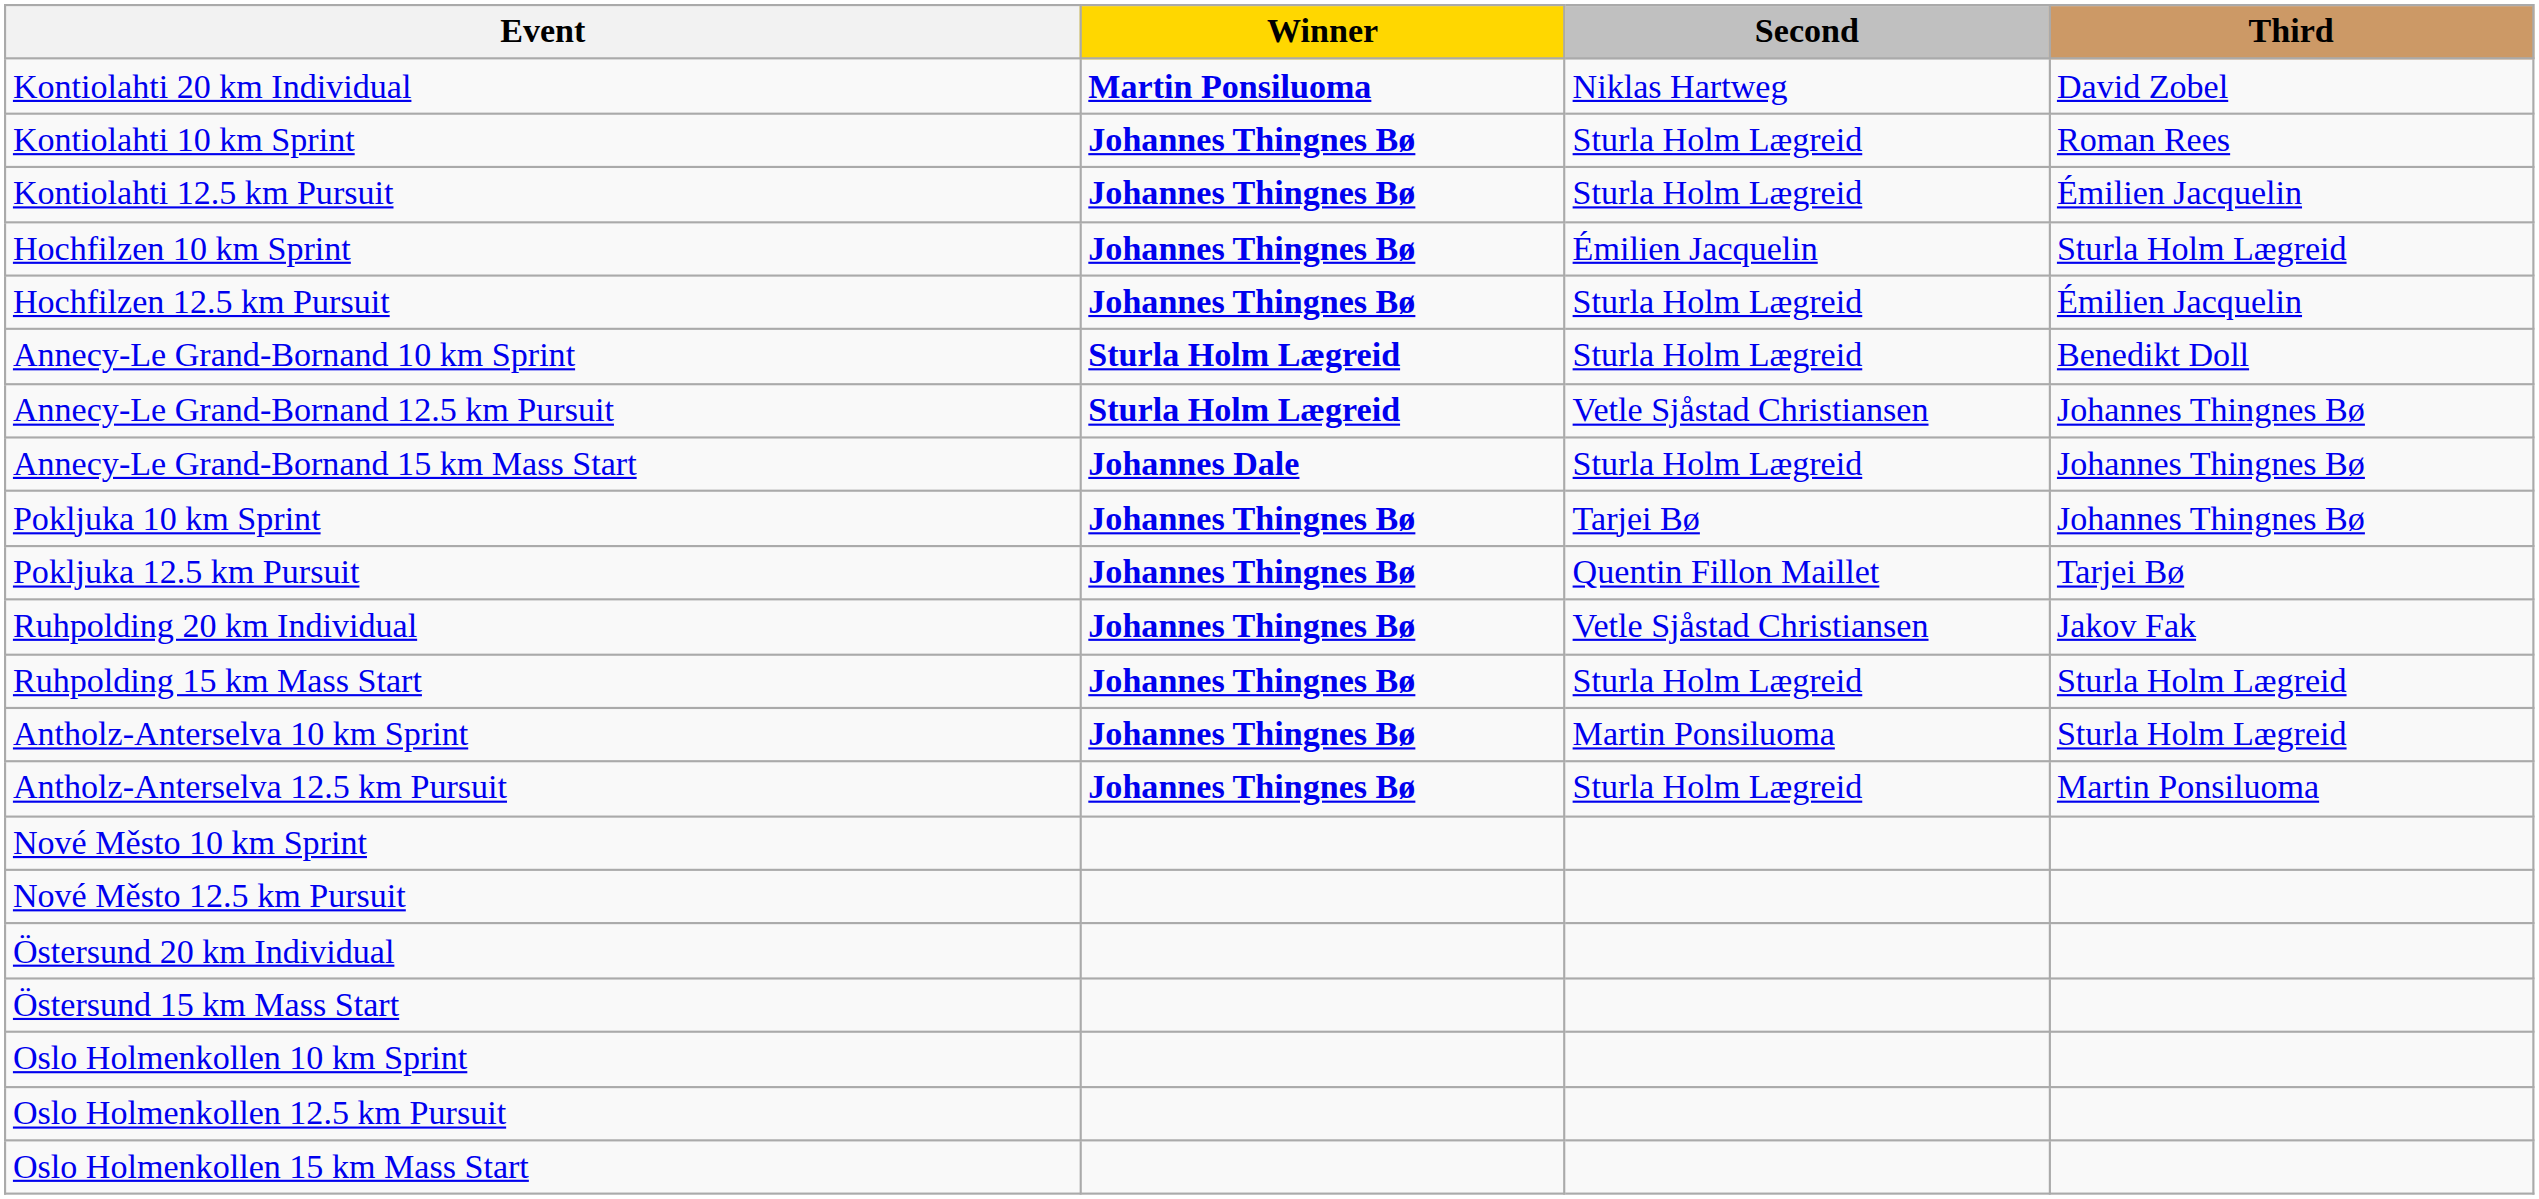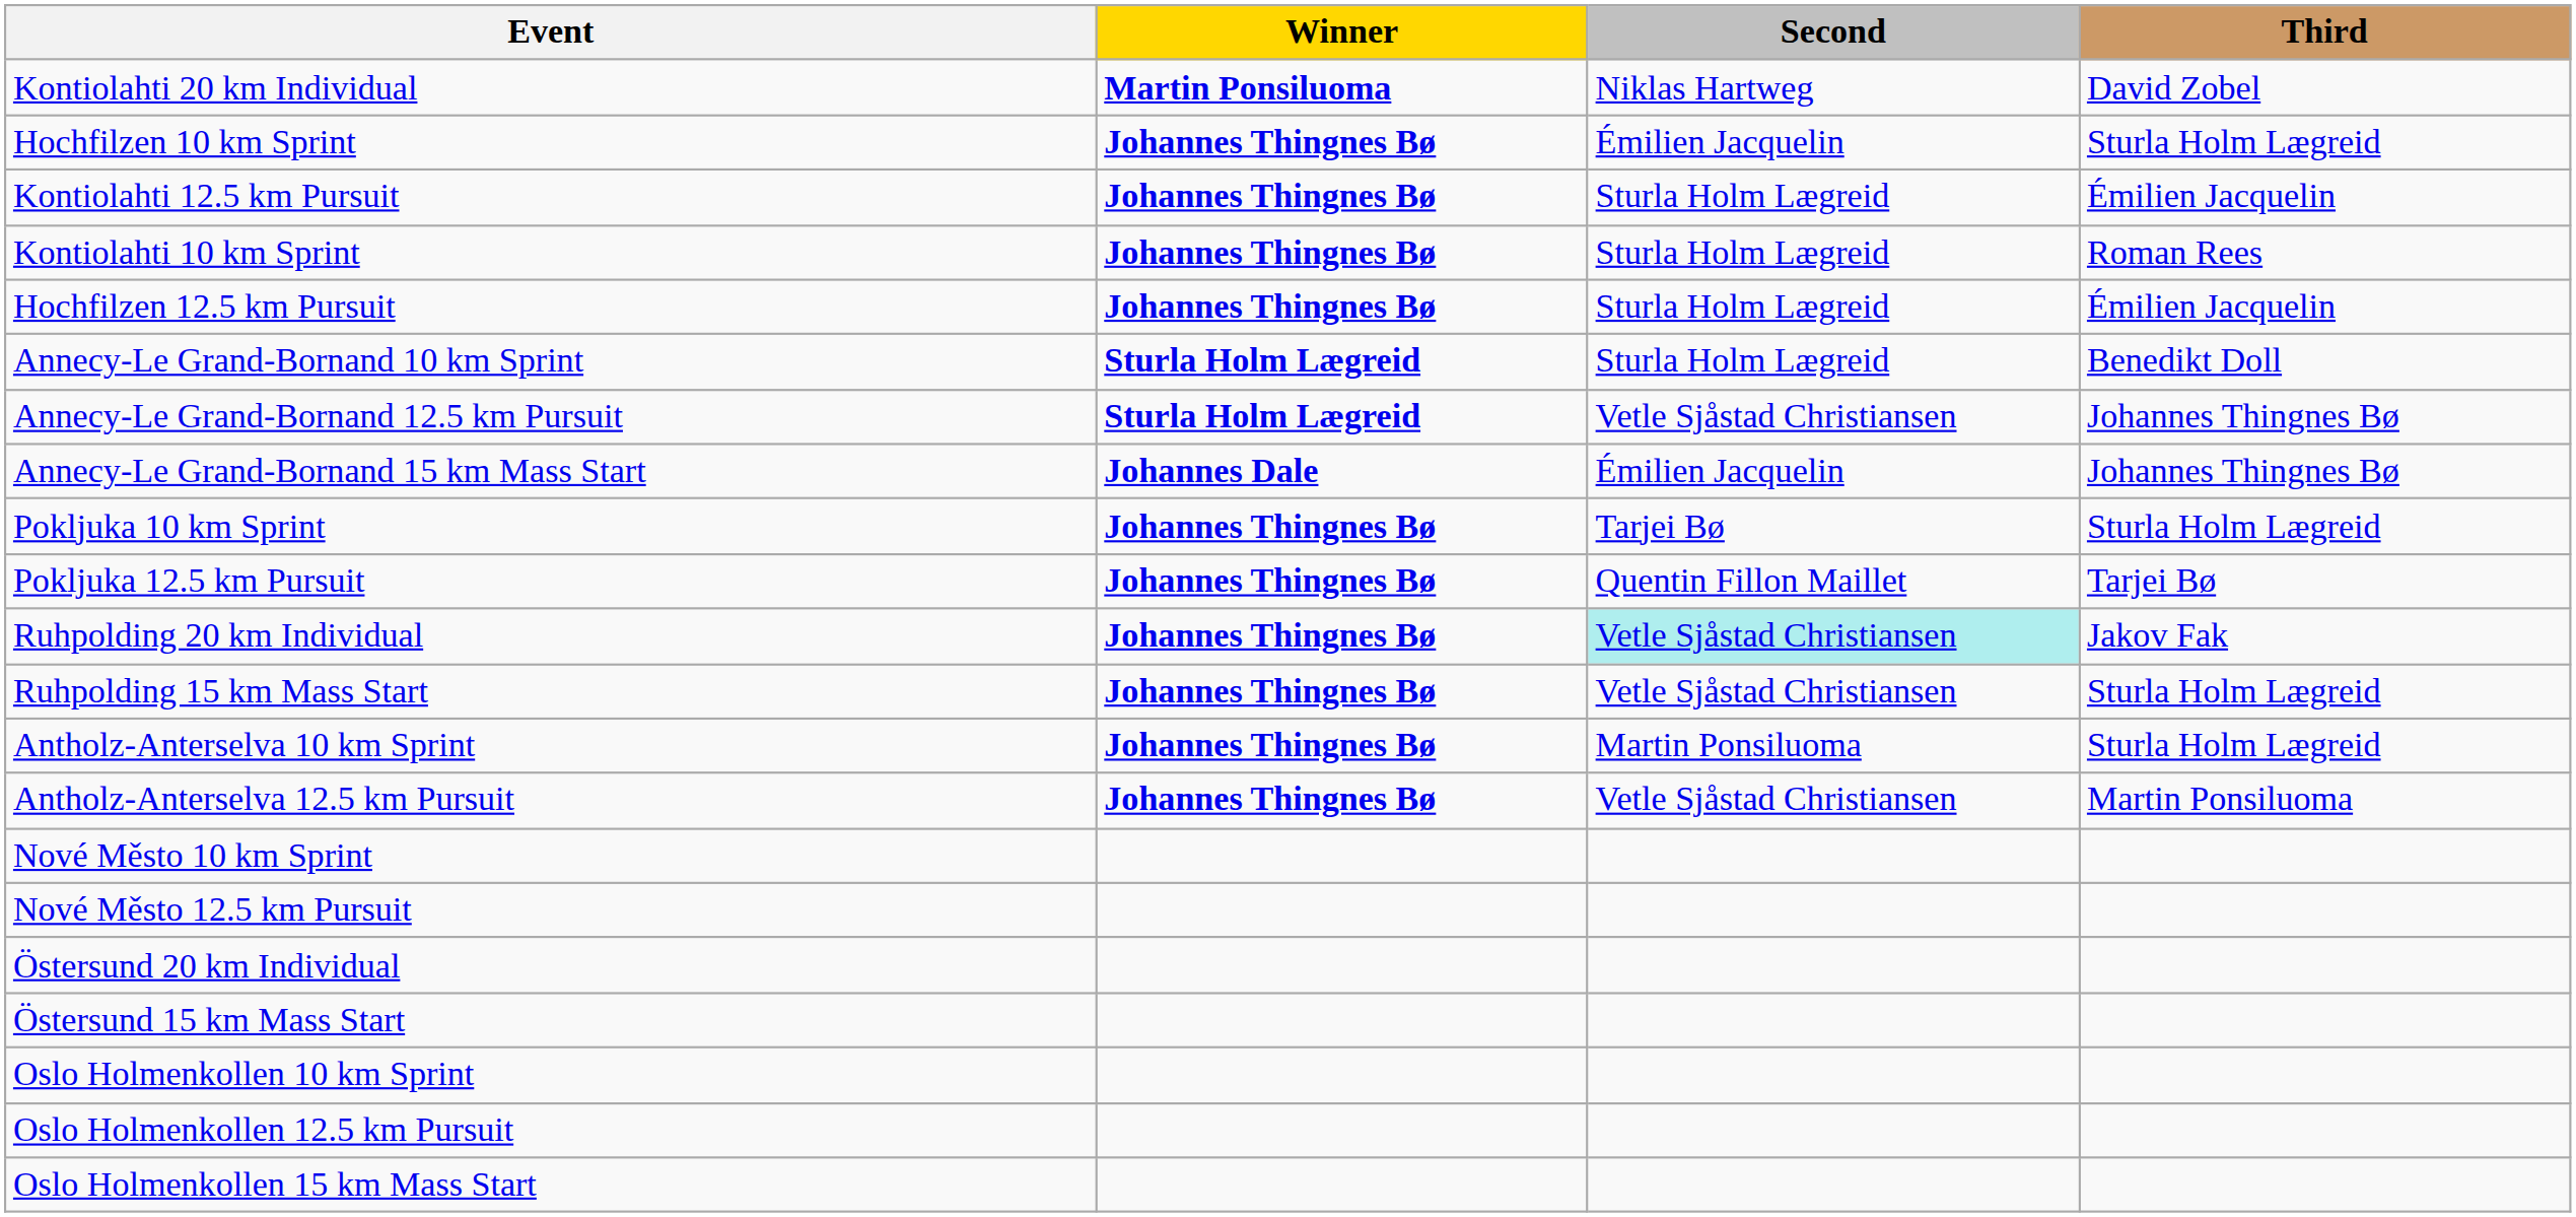rows swapped: Kontiolahti 10 km Sprint <-> Hochfilzen 10 km Sprint
Annecy-Le Grand-Bornand 15 km Mass Start | Second: Sturla Holm Lægreid -> Émilien Jacquelin
Pokljuka 10 km Sprint | Third: Johannes Thingnes Bø -> Sturla Holm Lægreid
Ruhpolding 20 km Individual | Second: no background -> paleturquoise background
Ruhpolding 15 km Mass Start | Second: Sturla Holm Lægreid -> Vetle Sjåstad Christiansen
Antholz-Anterselva 12.5 km Pursuit | Second: Sturla Holm Lægreid -> Vetle Sjåstad Christiansen
